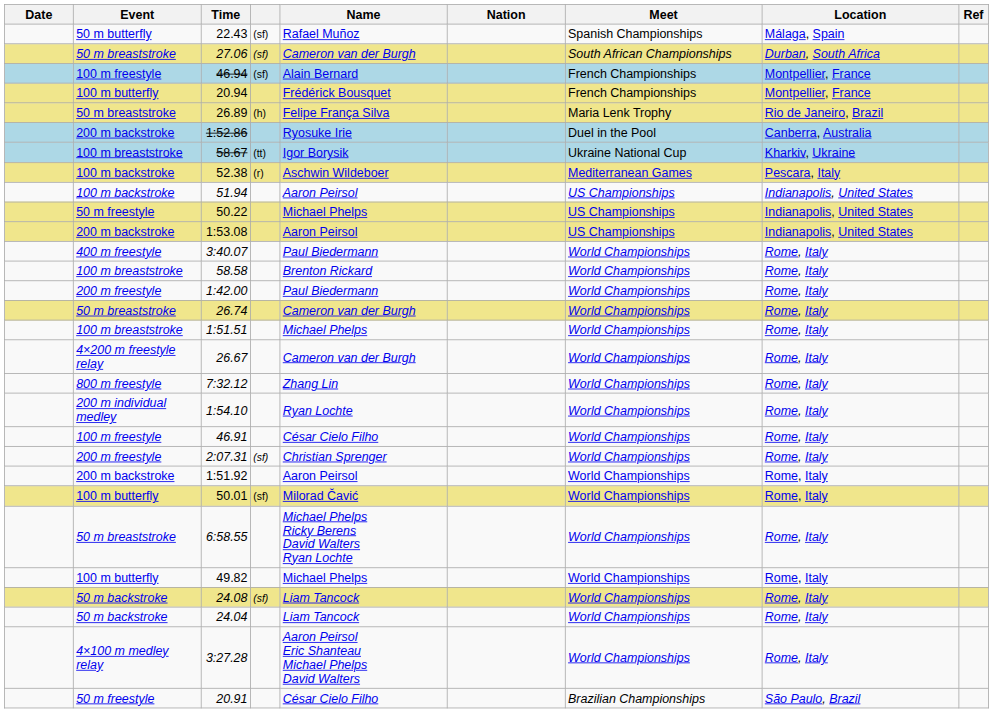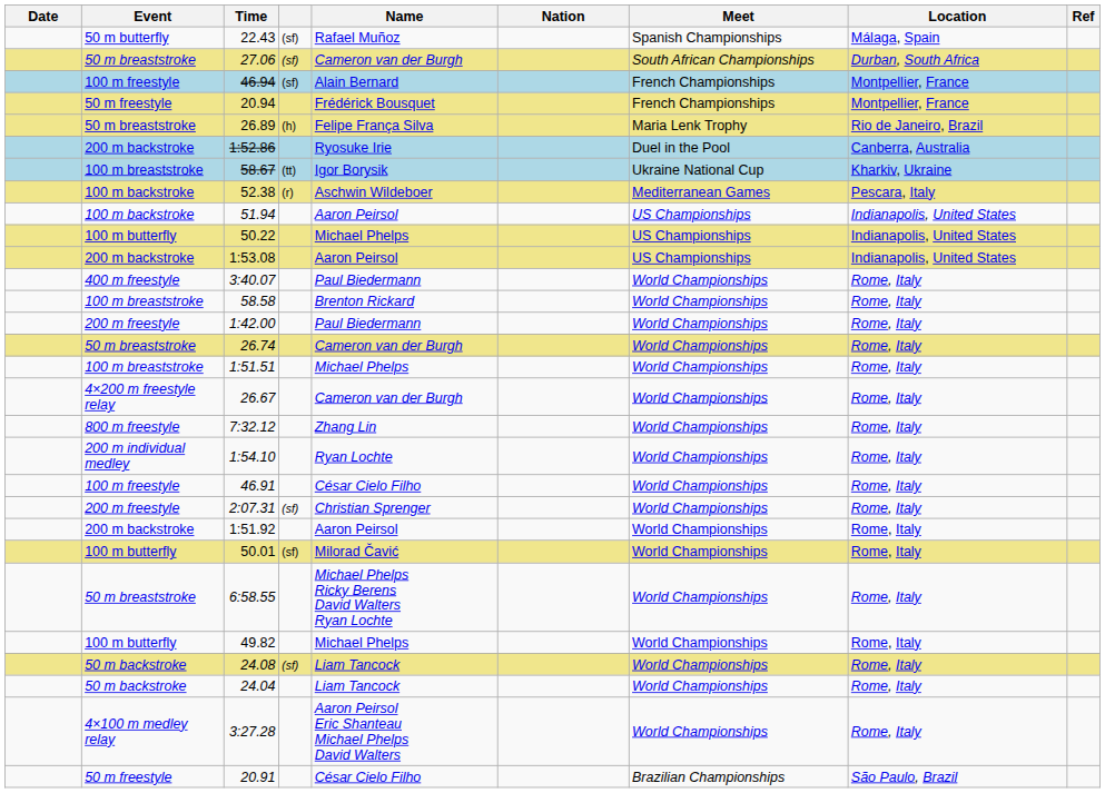20.94 | Event: 100 m butterfly -> 50 m freestyle
50.22 | Event: 50 m freestyle -> 100 m butterfly
